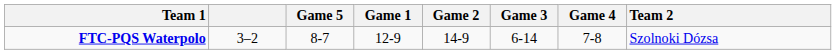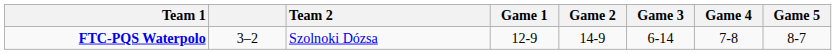columns swapped: Team 2 <-> Game 5
